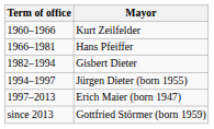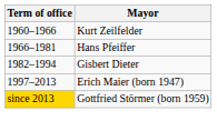- row: 1994–1997 | Jürgen Dieter (born 1955)
Gottfried Störmer (born 1959) | Term of office: no background -> gold background
